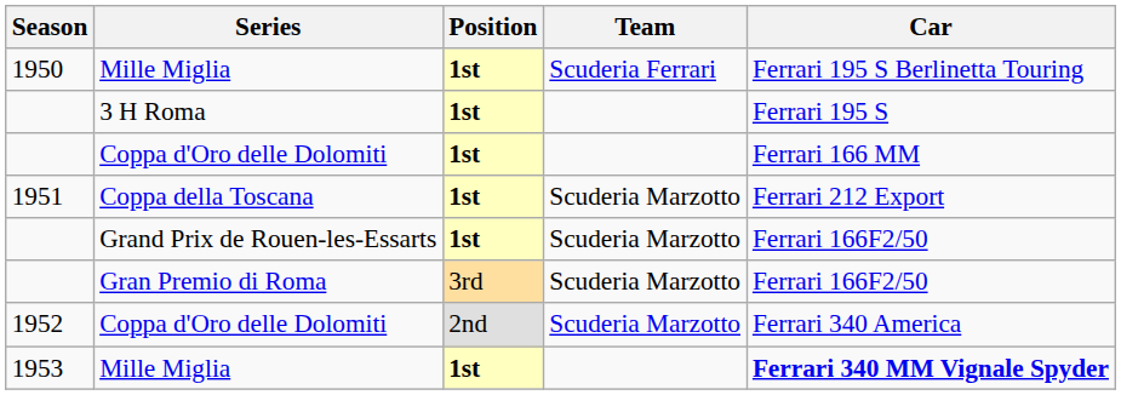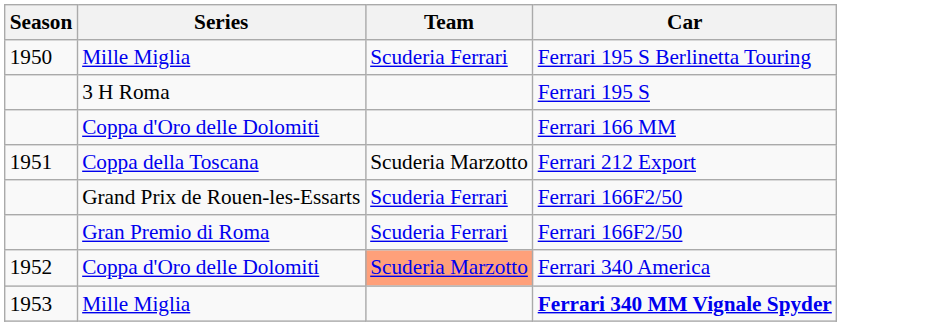- column: Position | 1st | 1st | 1st | 1st | 1st | 3rd | 2nd | 1st
Grand Prix de Rouen-les-Essarts | Team: Scuderia Marzotto -> Scuderia Ferrari
Gran Premio di Roma | Team: Scuderia Marzotto -> Scuderia Ferrari
1952 / Coppa d'Oro delle Dolomiti | Team: no background -> lightsalmon background
